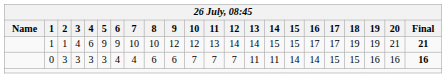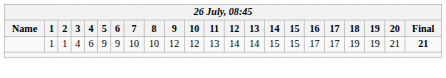- row: 0 | 3 | 3 | 3 | 3 | 4 | 4 | 6 | 6 | 7 | 7 | 7 | 11 | 11 | 14 | 14 | 15 | 15 | 16 | 16 | 16
